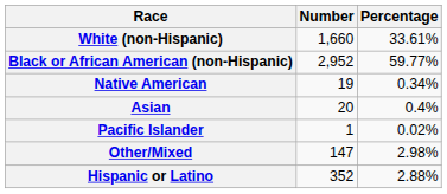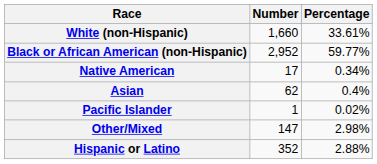Native American | Number: 19 -> 17
Asian | Number: 20 -> 62
